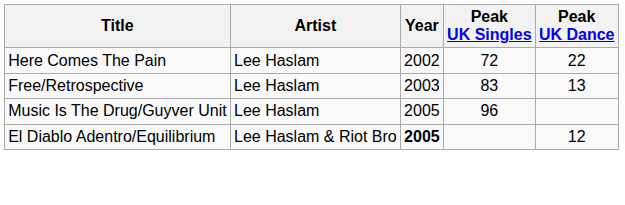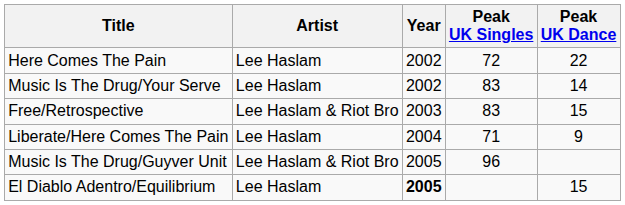+ row: Music Is The Drug/Your Serve | Lee Haslam | 2002 | 83 | 14
Free/Retrospective | Artist: Lee Haslam -> Lee Haslam & Riot Bro
Free/Retrospective | Peak UK Dance: 13 -> 15
+ row: Liberate/Here Comes The Pain | Lee Haslam | 2004 | 71 | 9
Music Is The Drug/Guyver Unit | Artist: Lee Haslam -> Lee Haslam & Riot Bro
El Diablo Adentro/Equilibrium | Artist: Lee Haslam & Riot Bro -> Lee Haslam
El Diablo Adentro/Equilibrium | Peak UK Dance: 12 -> 15
